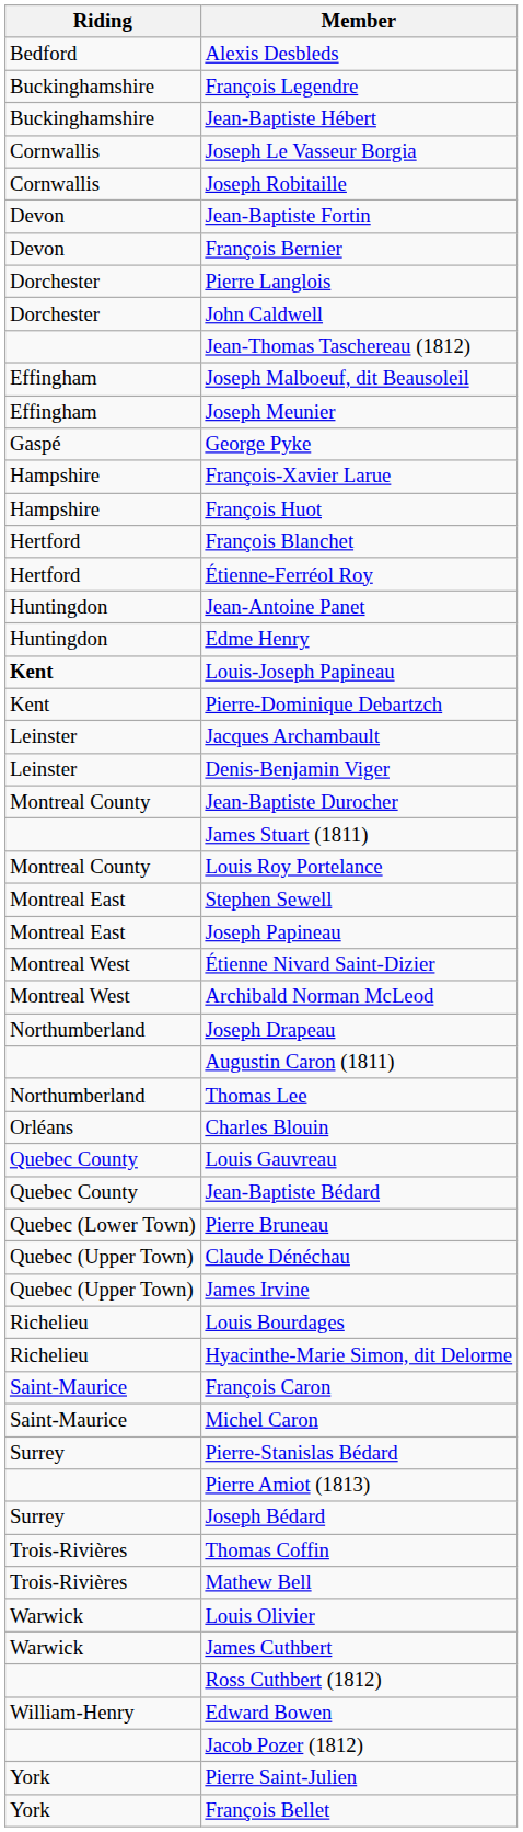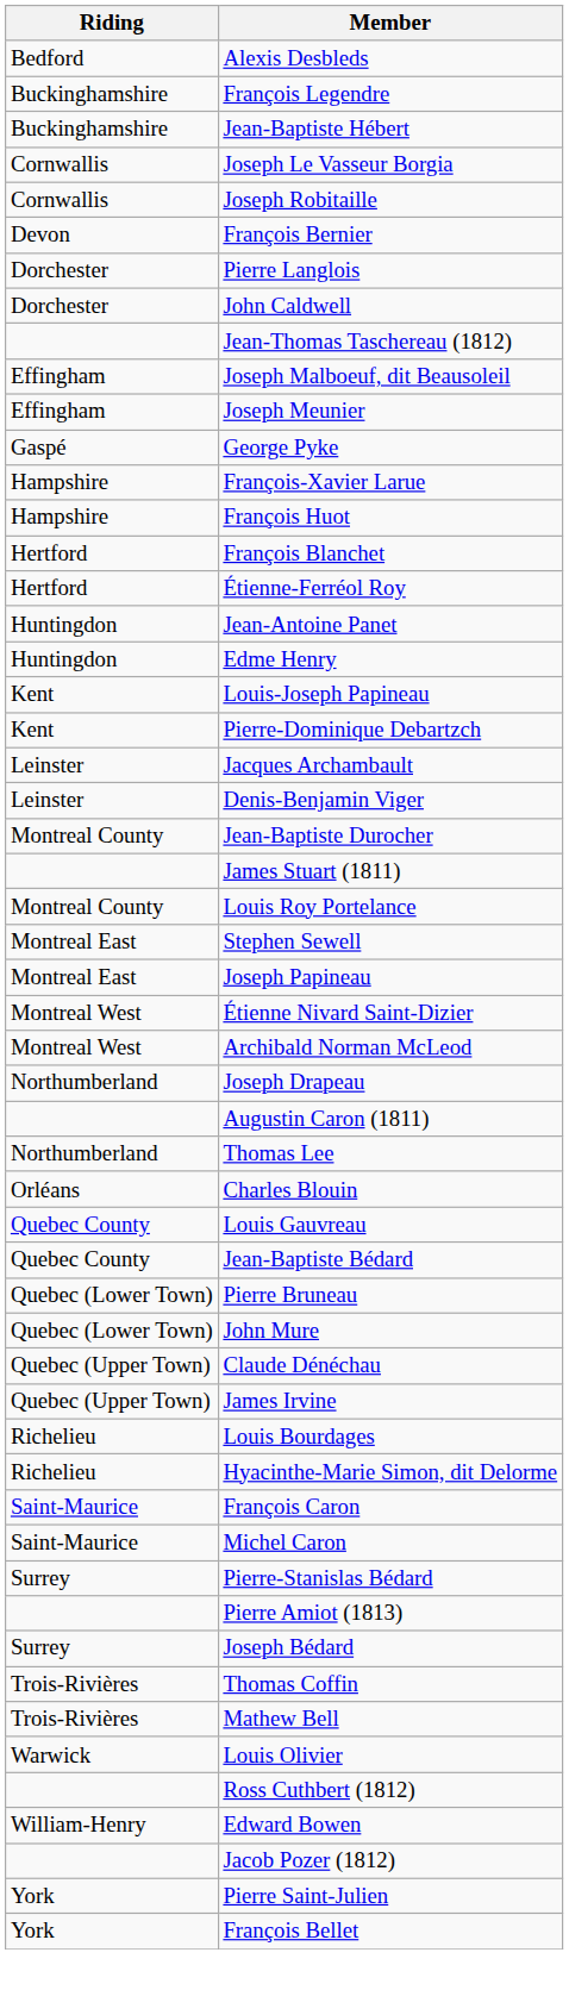- row: Devon | Jean-Baptiste Fortin
Louis-Joseph Papineau | Riding: bold -> normal
+ row: Quebec (Lower Town) | John Mure
- row: Warwick | James Cuthbert
